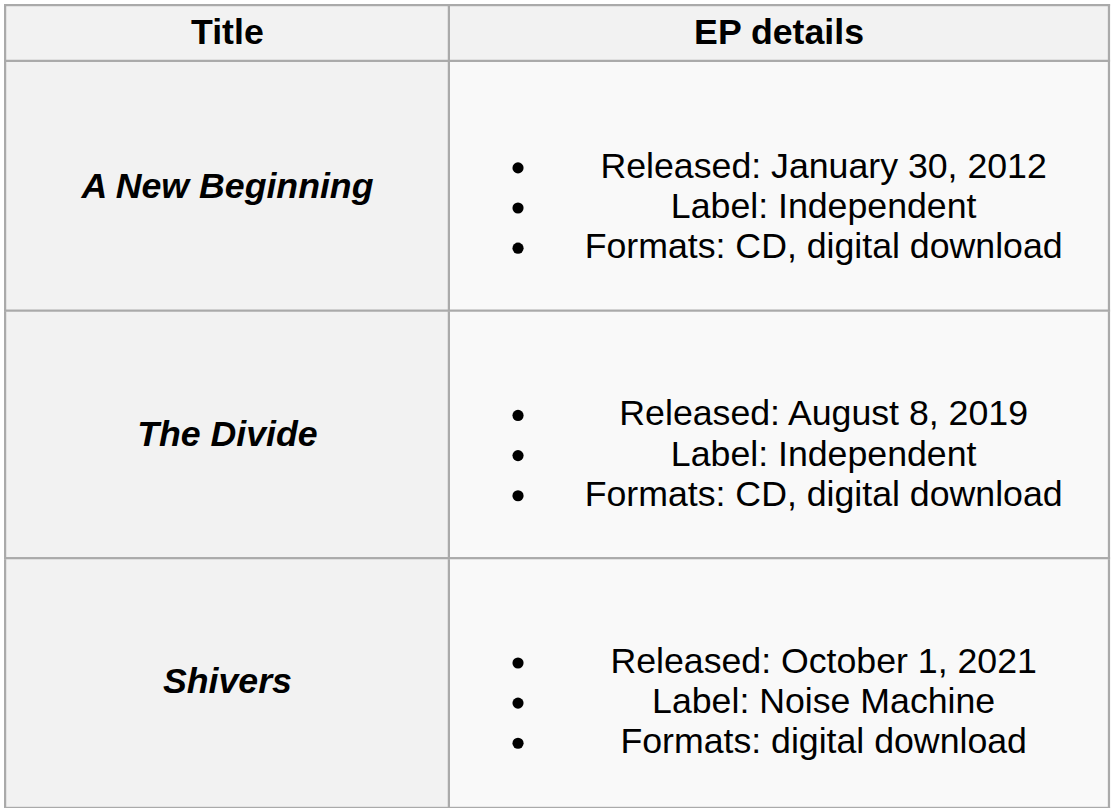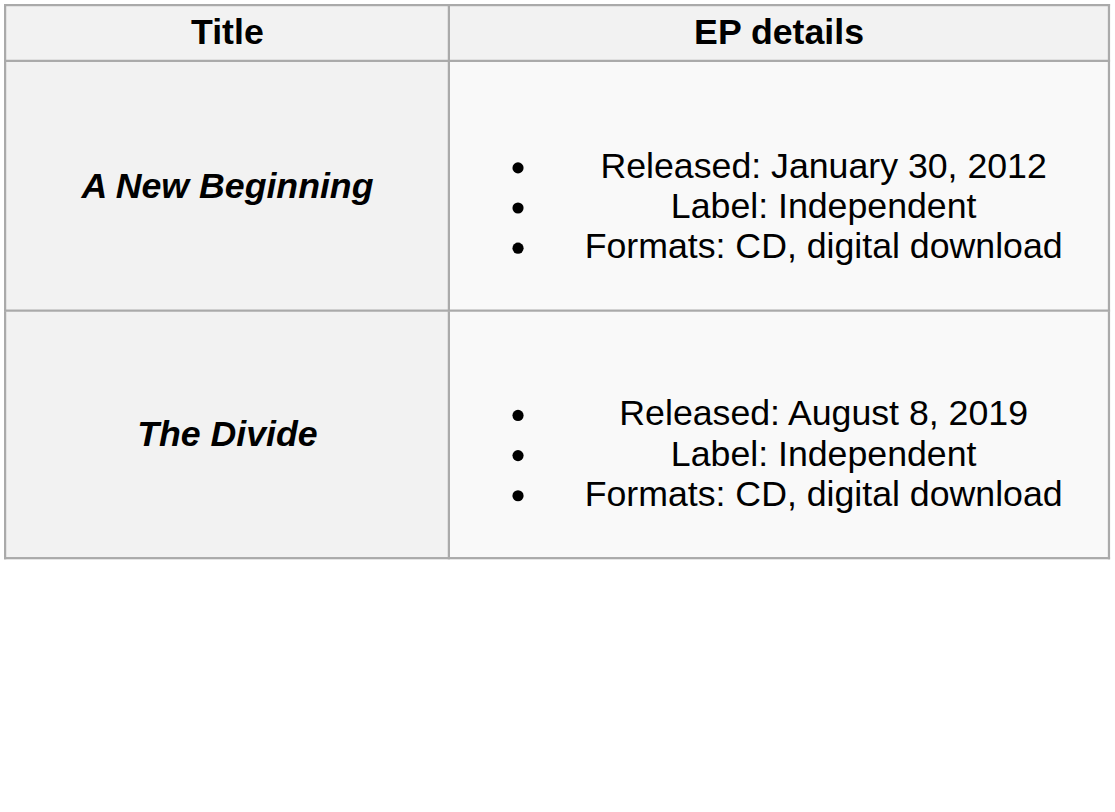- row: Shivers | Released: October 1, 2021 Label: Noise Machine Formats: digital download
